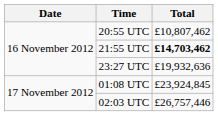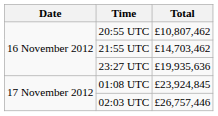21:55 UTC | Total: bold -> normal
23:27 UTC | Total: £19,932,636 -> £19,935,636
